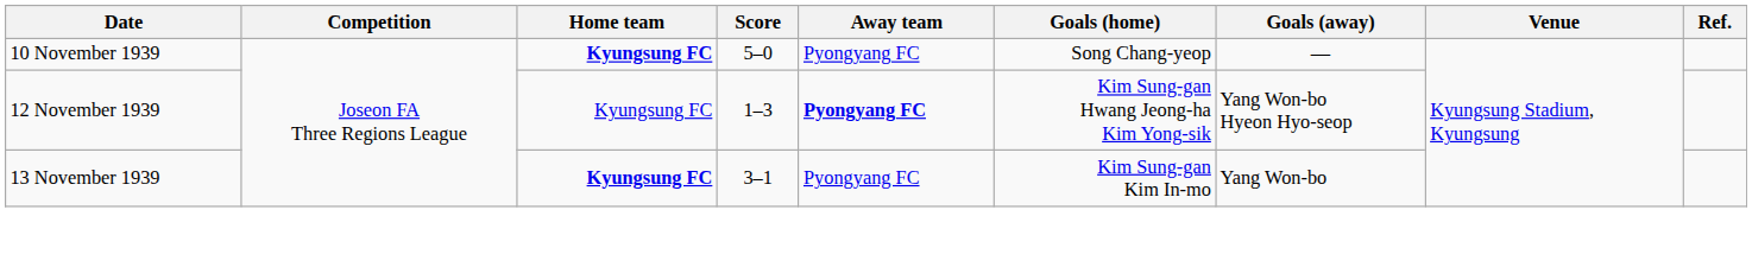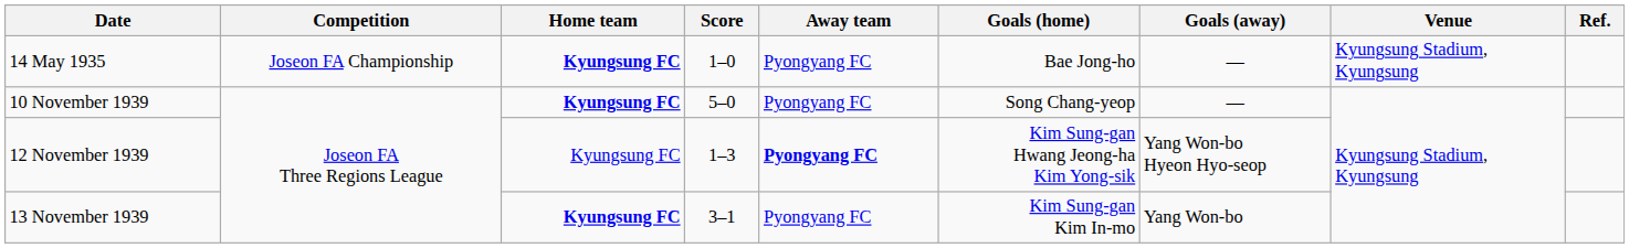+ row: 14 May 1935 | Joseon FA Championship | Kyungsung FC | 1–0 | Pyongyang FC | Bae Jong-ho | — | Kyungsung Stadium, Kyungsung
